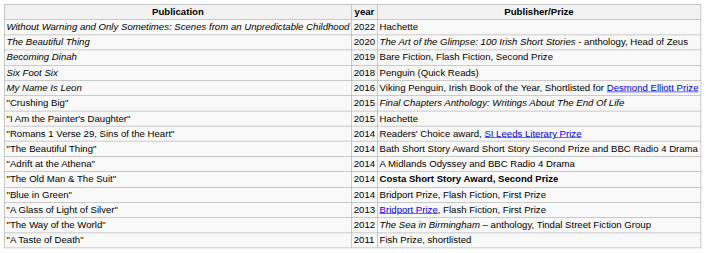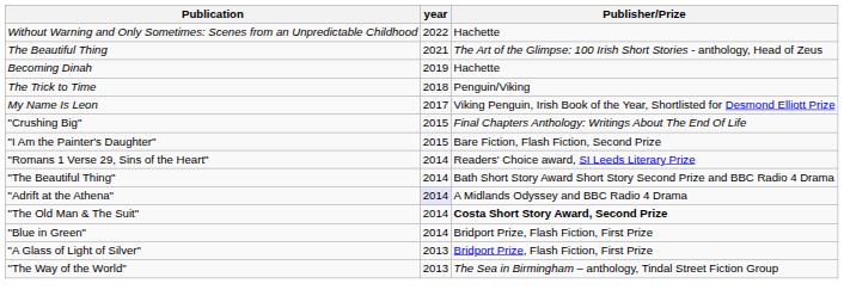The Beautiful Thing | year: 2020 -> 2021
Becoming Dinah | Publisher/Prize: Bare Fiction, Flash Fiction, Second Prize -> Hachette
+ row: The Trick to Time | 2018 | Penguin/Viking
- row: Six Foot Six | 2018 | Penguin (Quick Reads)
My Name Is Leon | year: 2016 -> 2017
"I Am the Painter's Daughter" | Publisher/Prize: Hachette -> Bare Fiction, Flash Fiction, Second Prize
"Adrift at the Athena" | year: no background -> lavender background
"The Way of the World" | year: 2012 -> 2013
- row: "A Taste of Death" | 2011 | Fish Prize, shortlisted
